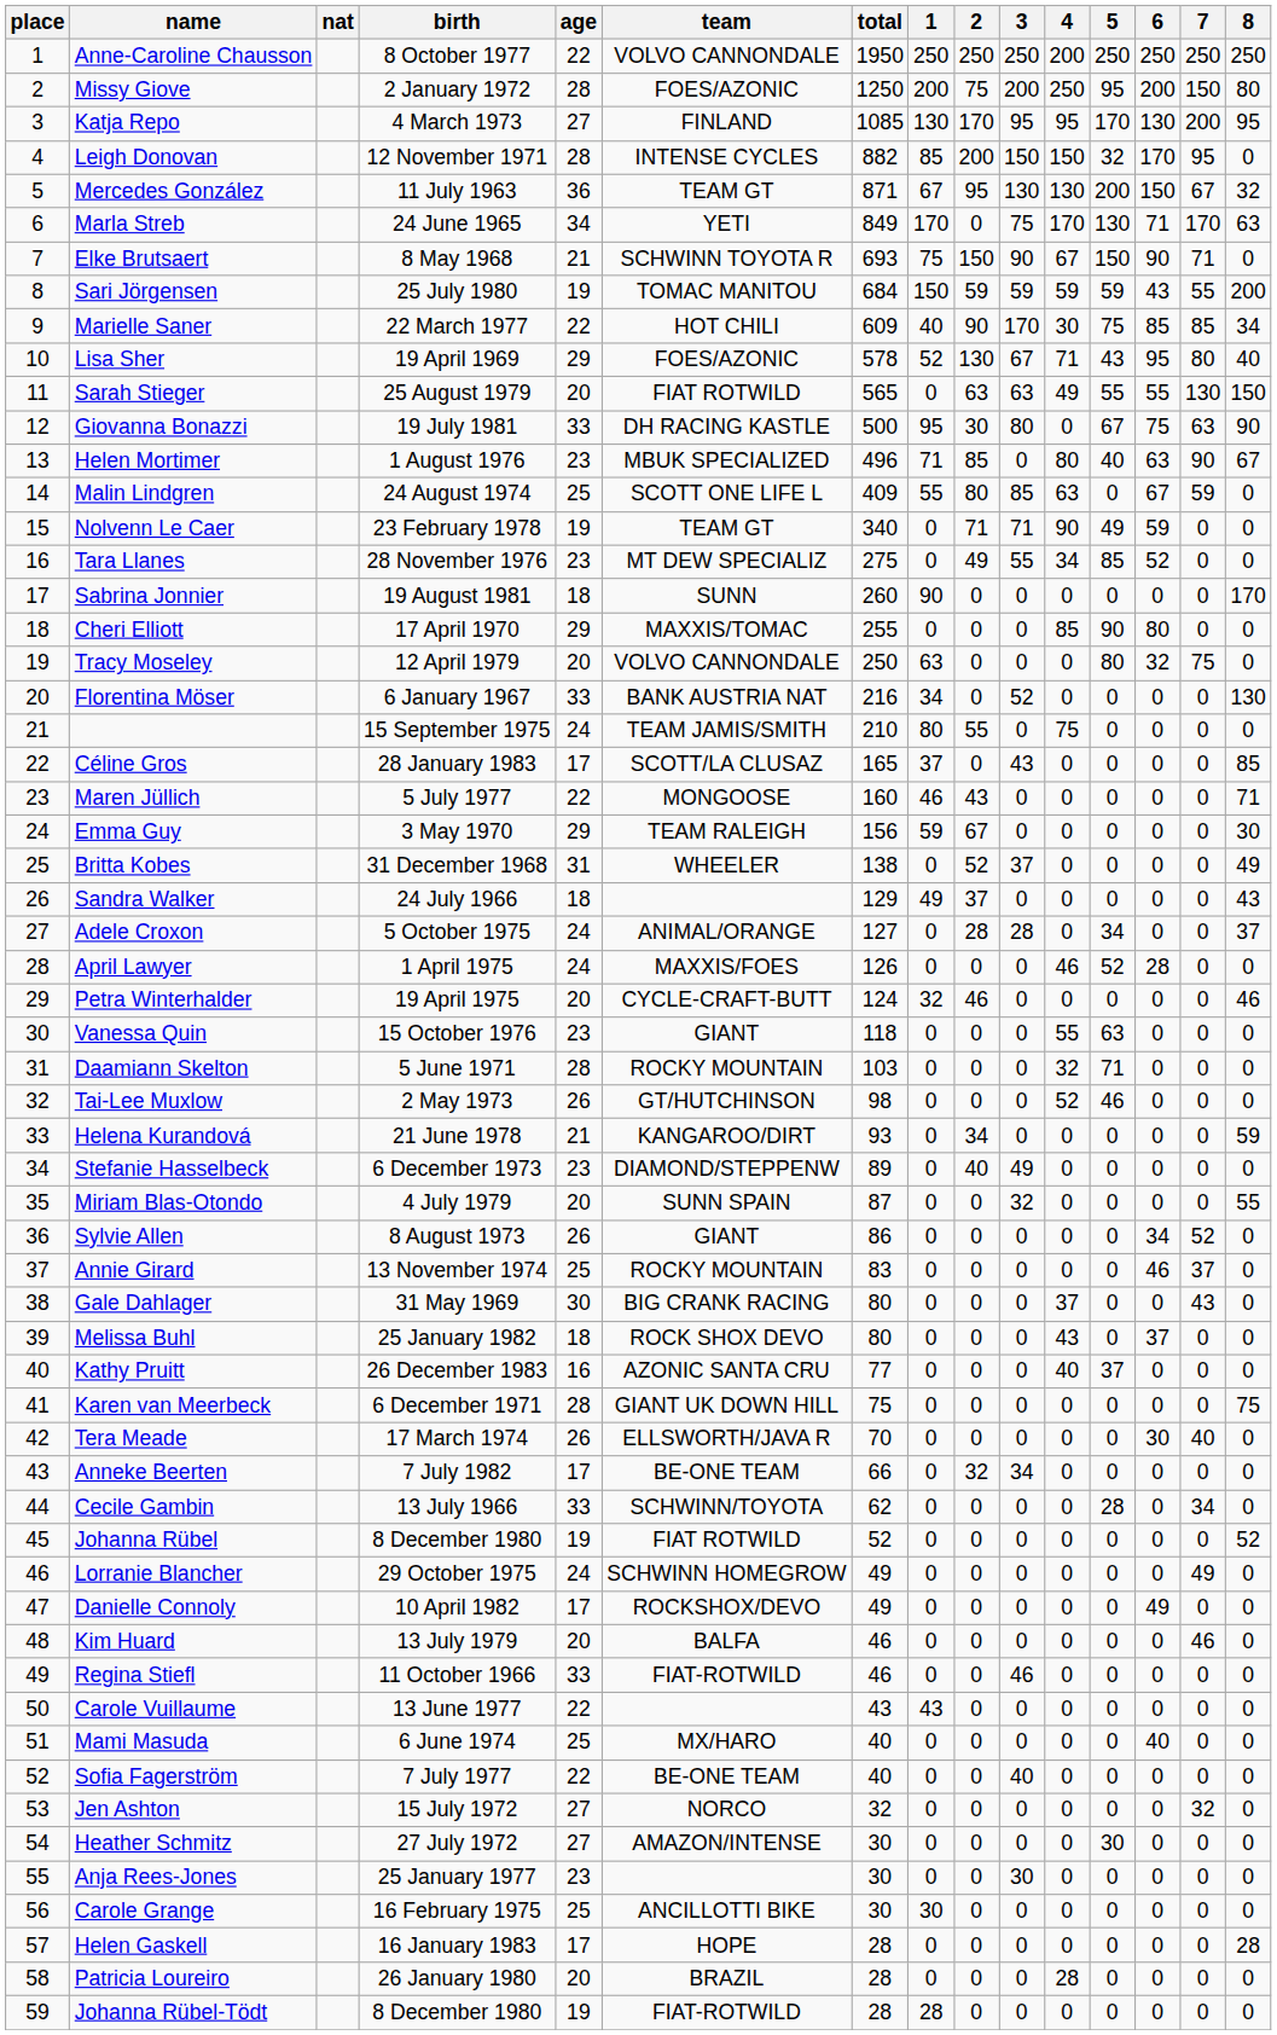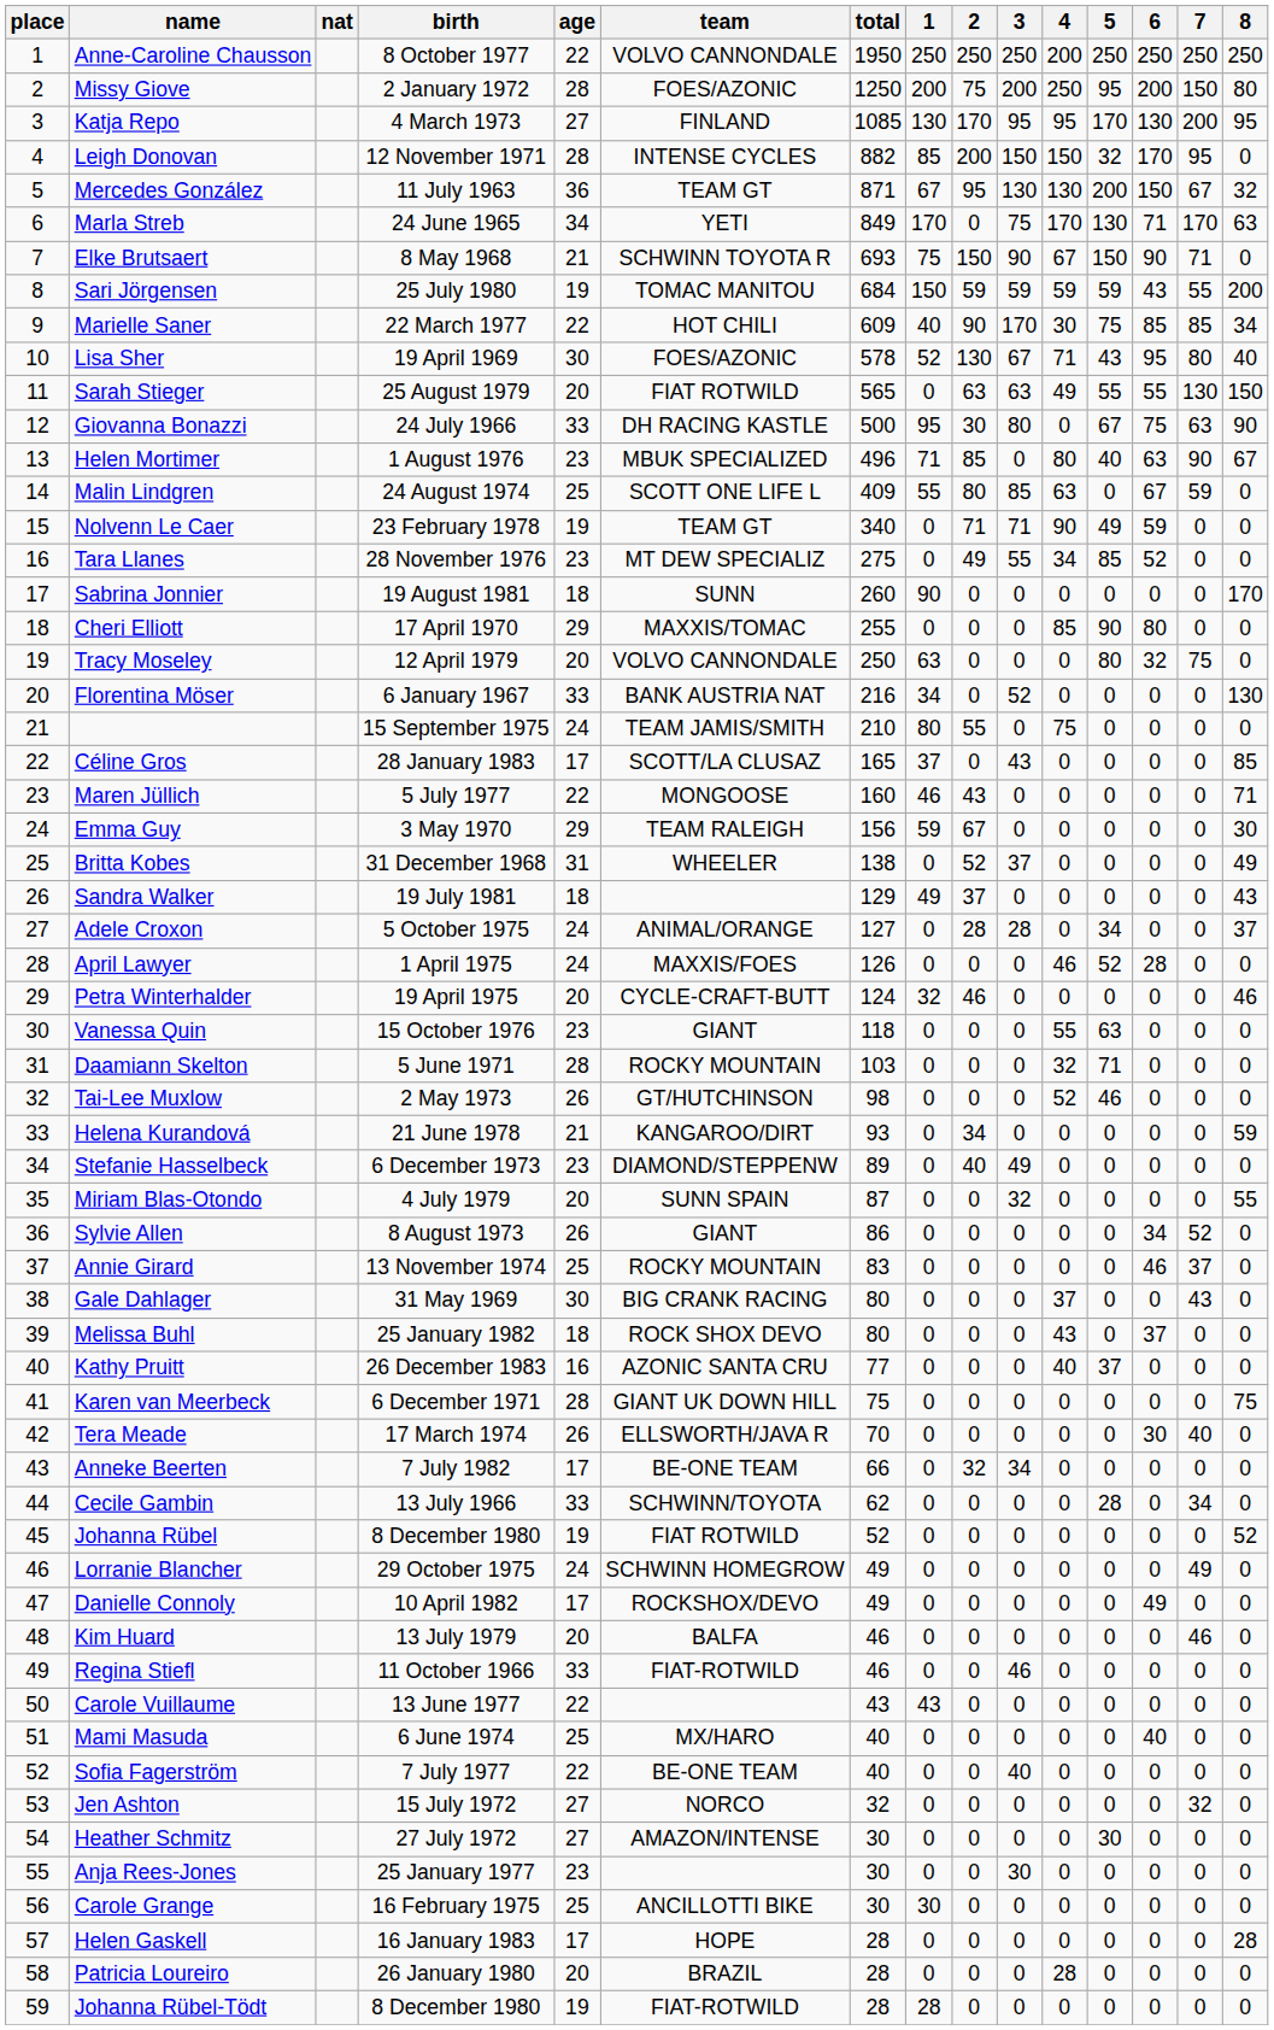Lisa Sher | age: 29 -> 30
Giovanna Bonazzi | birth: 19 July 1981 -> 24 July 1966
Sandra Walker | birth: 24 July 1966 -> 19 July 1981
